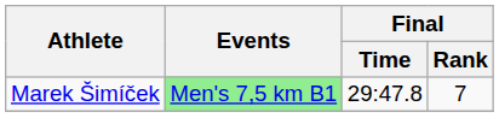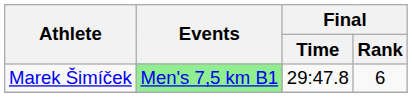Marek Šimíček | Final / Rank: 7 -> 6
